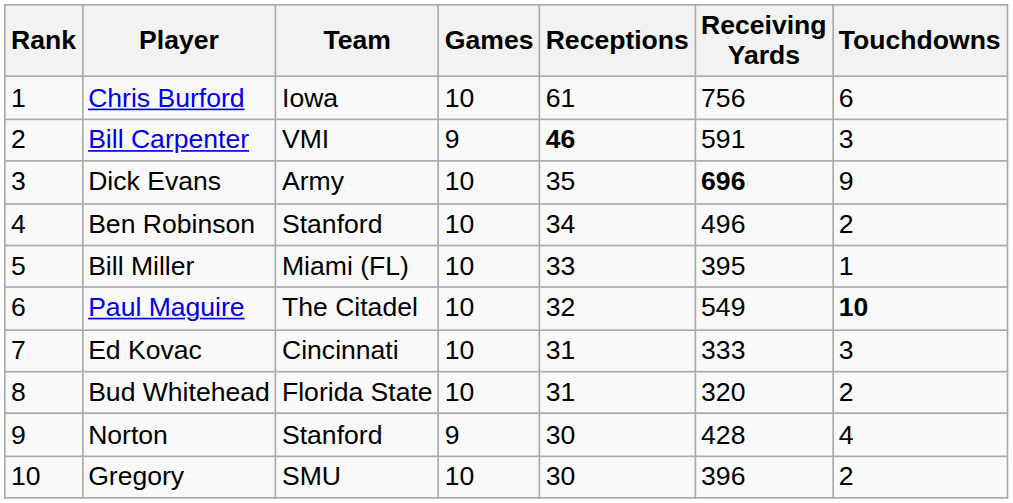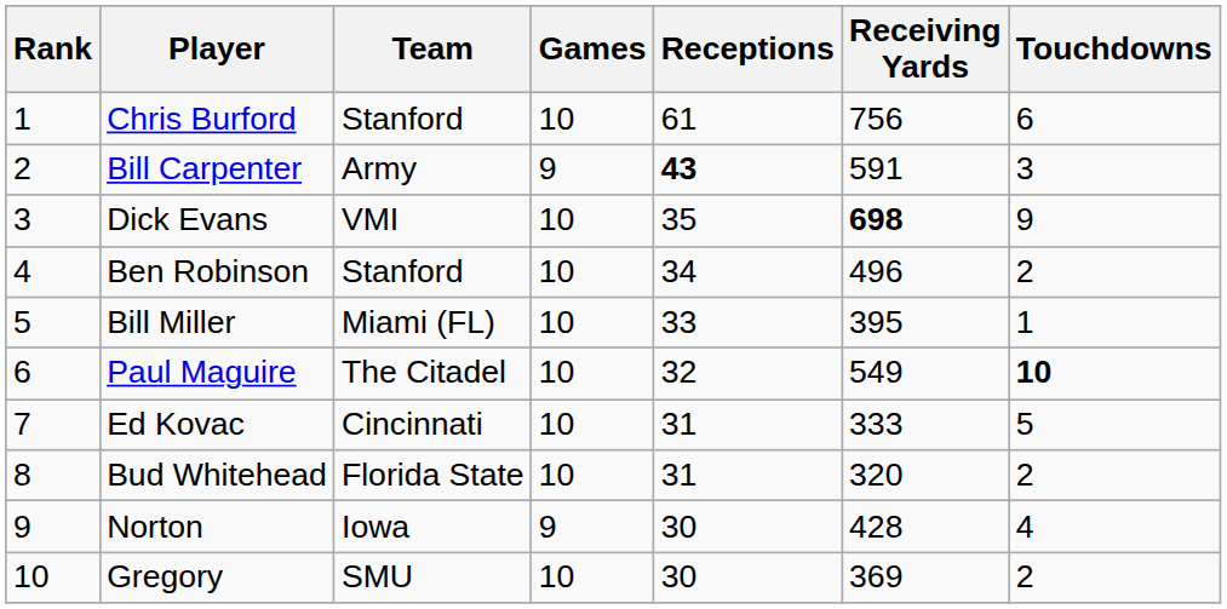Chris Burford | Team: Iowa -> Stanford
Bill Carpenter | Team: VMI -> Army
Bill Carpenter | Receptions: 46 -> 43
Dick Evans | Team: Army -> VMI
Dick Evans | Receiving Yards: 696 -> 698
Ed Kovac | Touchdowns: 3 -> 5
Norton | Team: Stanford -> Iowa
Gregory | Receiving Yards: 396 -> 369
